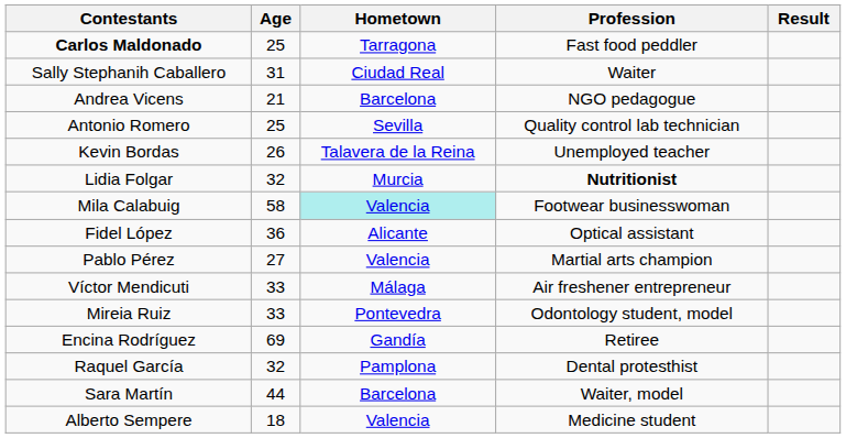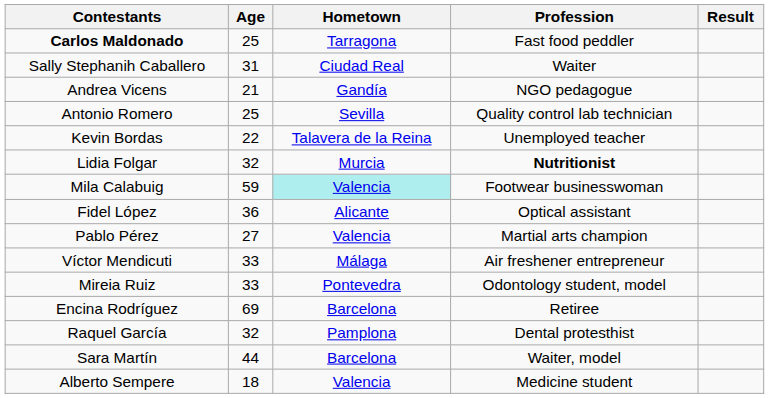Andrea Vicens | Hometown: Barcelona -> Gandía
Kevin Bordas | Age: 26 -> 22
Mila Calabuig | Age: 58 -> 59
Encina Rodríguez | Hometown: Gandía -> Barcelona
